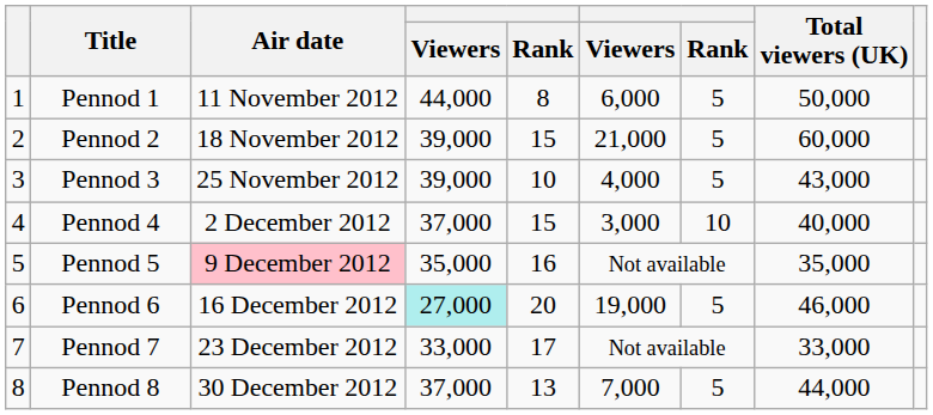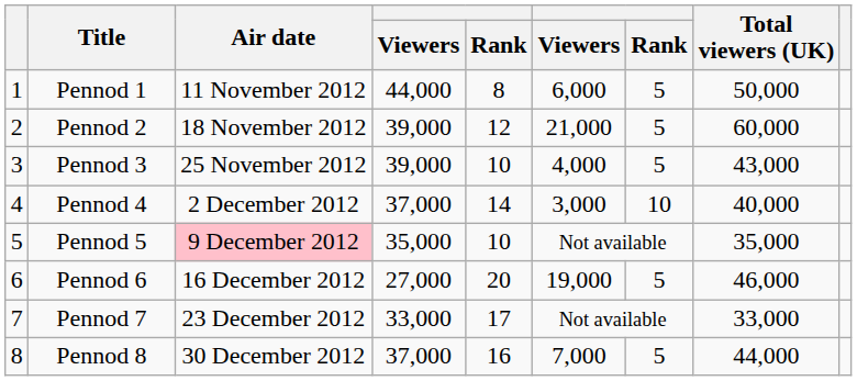Pennod 2 | column 5: 15 -> 12
Pennod 4 | column 5: 15 -> 14
Pennod 5 | column 5: 16 -> 10
Pennod 6 | column 4: paleturquoise background -> no background
Pennod 8 | column 5: 13 -> 16
